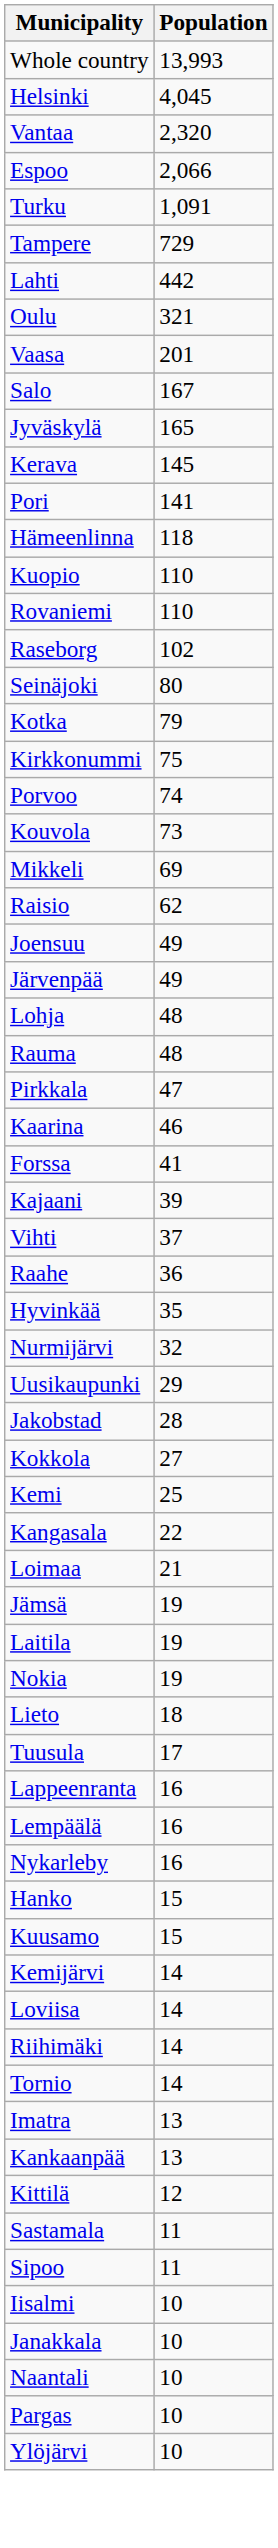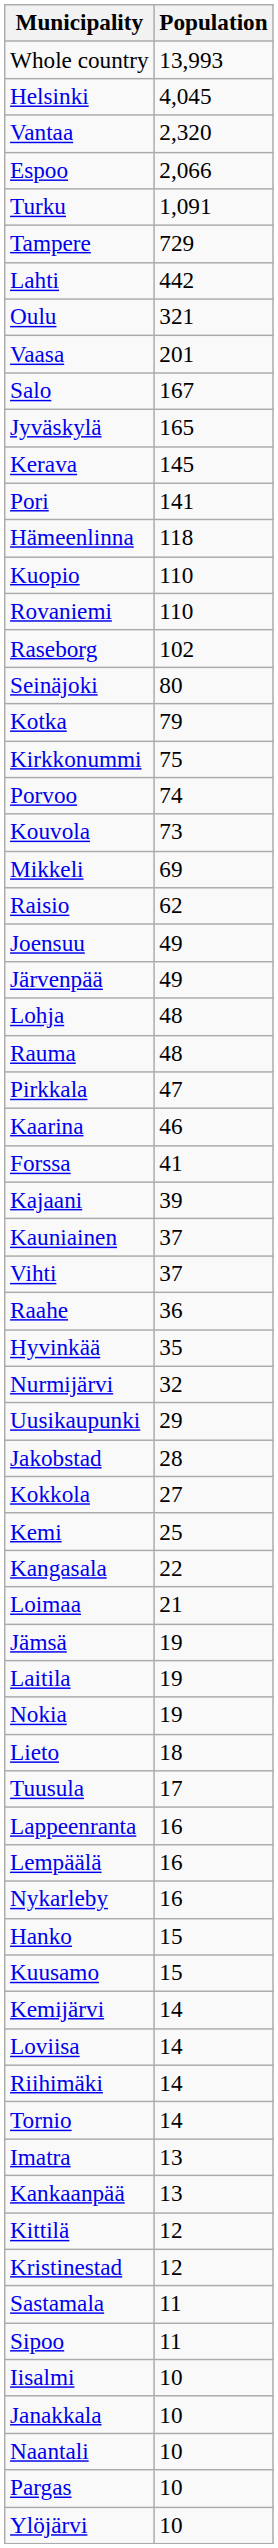+ row: Kauniainen | 37
+ row: Kristinestad | 12
